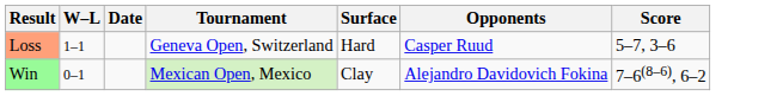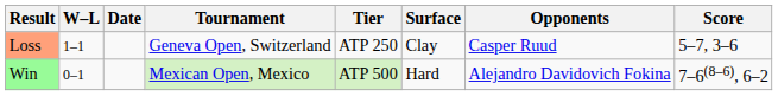+ column: Tier | ATP 250 | ATP 500
Loss | Surface: Hard -> Clay
Win | Surface: Clay -> Hard
